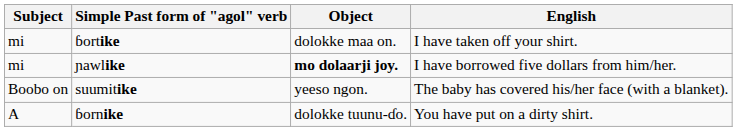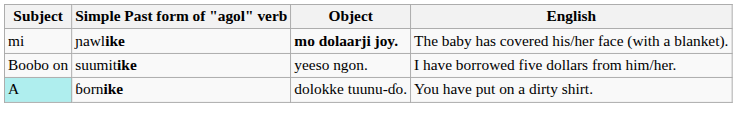- row: mi | ɓortike | dolokke maa on. | I have taken off your shirt.
ɲawlike | English: I have borrowed five dollars from him/her. -> The baby has covered his/her face (with a blanket).
suumitike | English: The baby has covered his/her face (with a blanket). -> I have borrowed five dollars from him/her.
ɓornike | Subject: no background -> paleturquoise background
